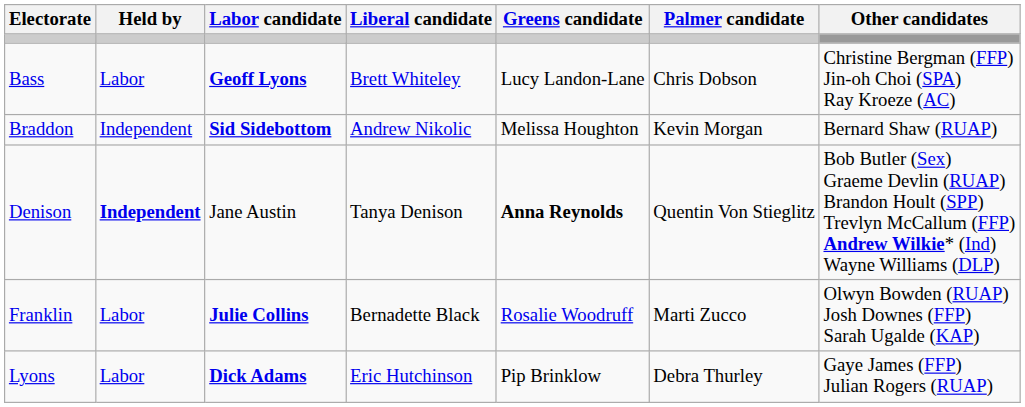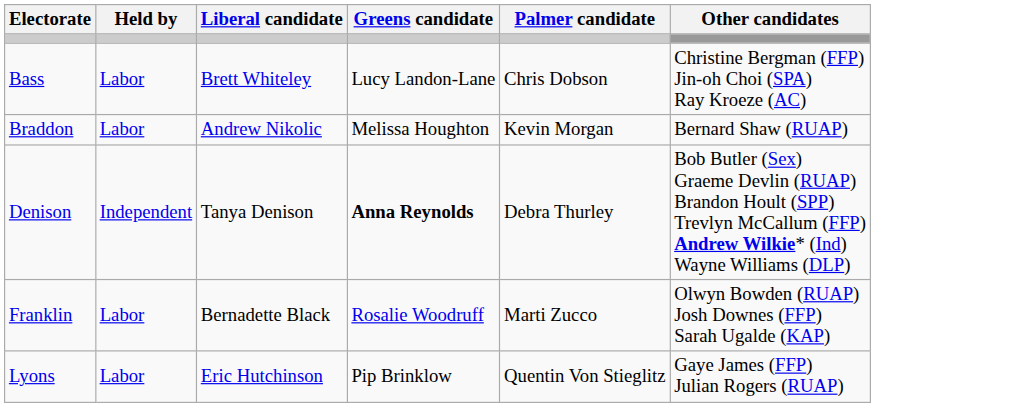- column: Labor candidate | Geoff Lyons | Sid Sidebottom | Jane Austin | Julie Collins | Dick Adams
Braddon | Held by: Independent -> Labor
Denison | Held by: bold -> normal
Denison | Palmer candidate: Quentin Von Stieglitz -> Debra Thurley
Lyons | Palmer candidate: Debra Thurley -> Quentin Von Stieglitz
